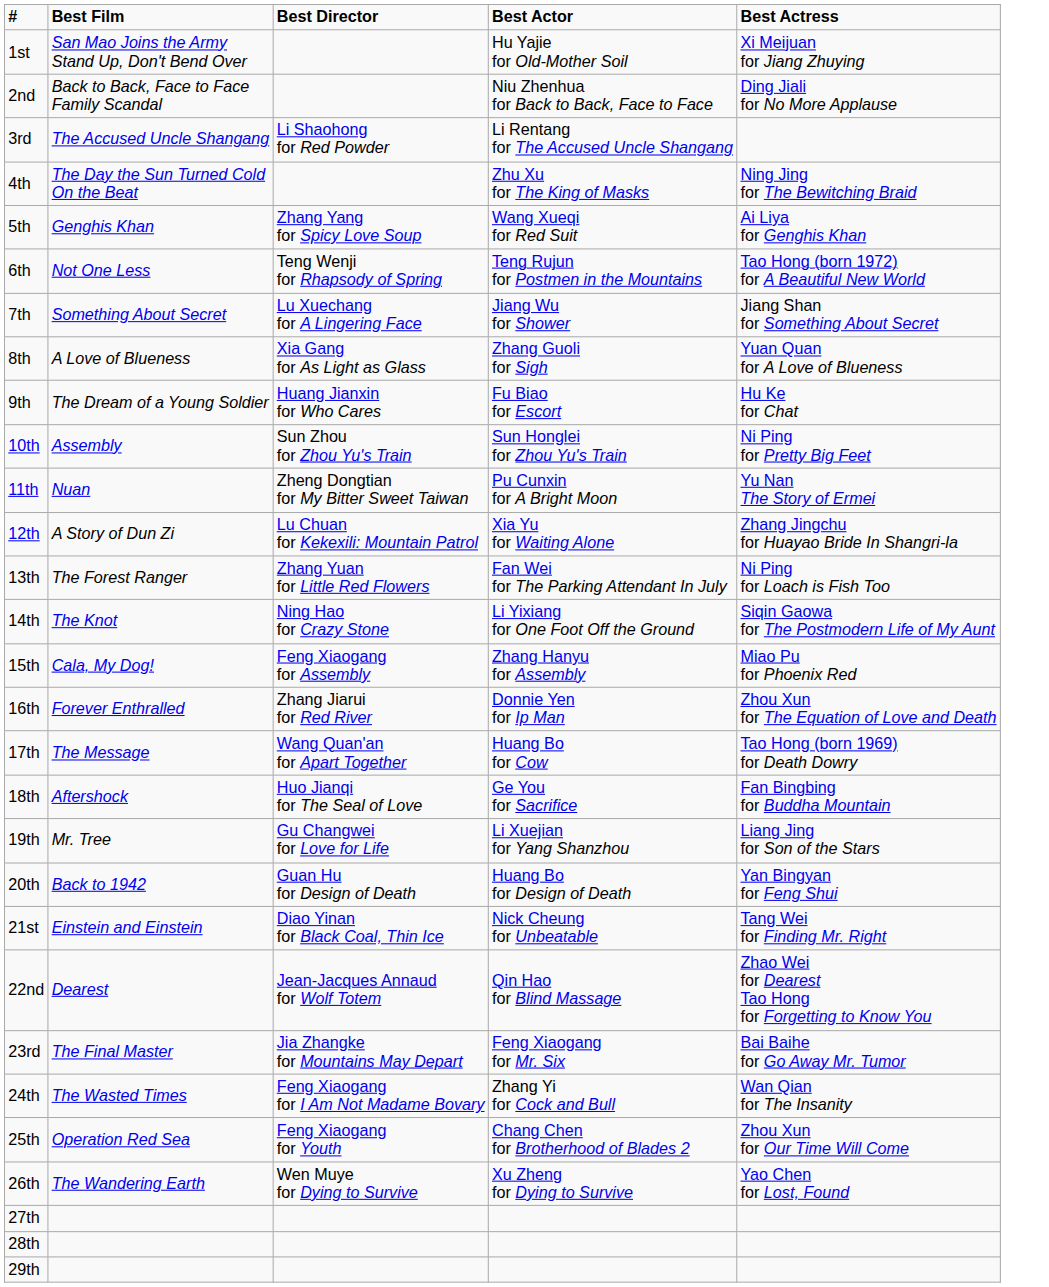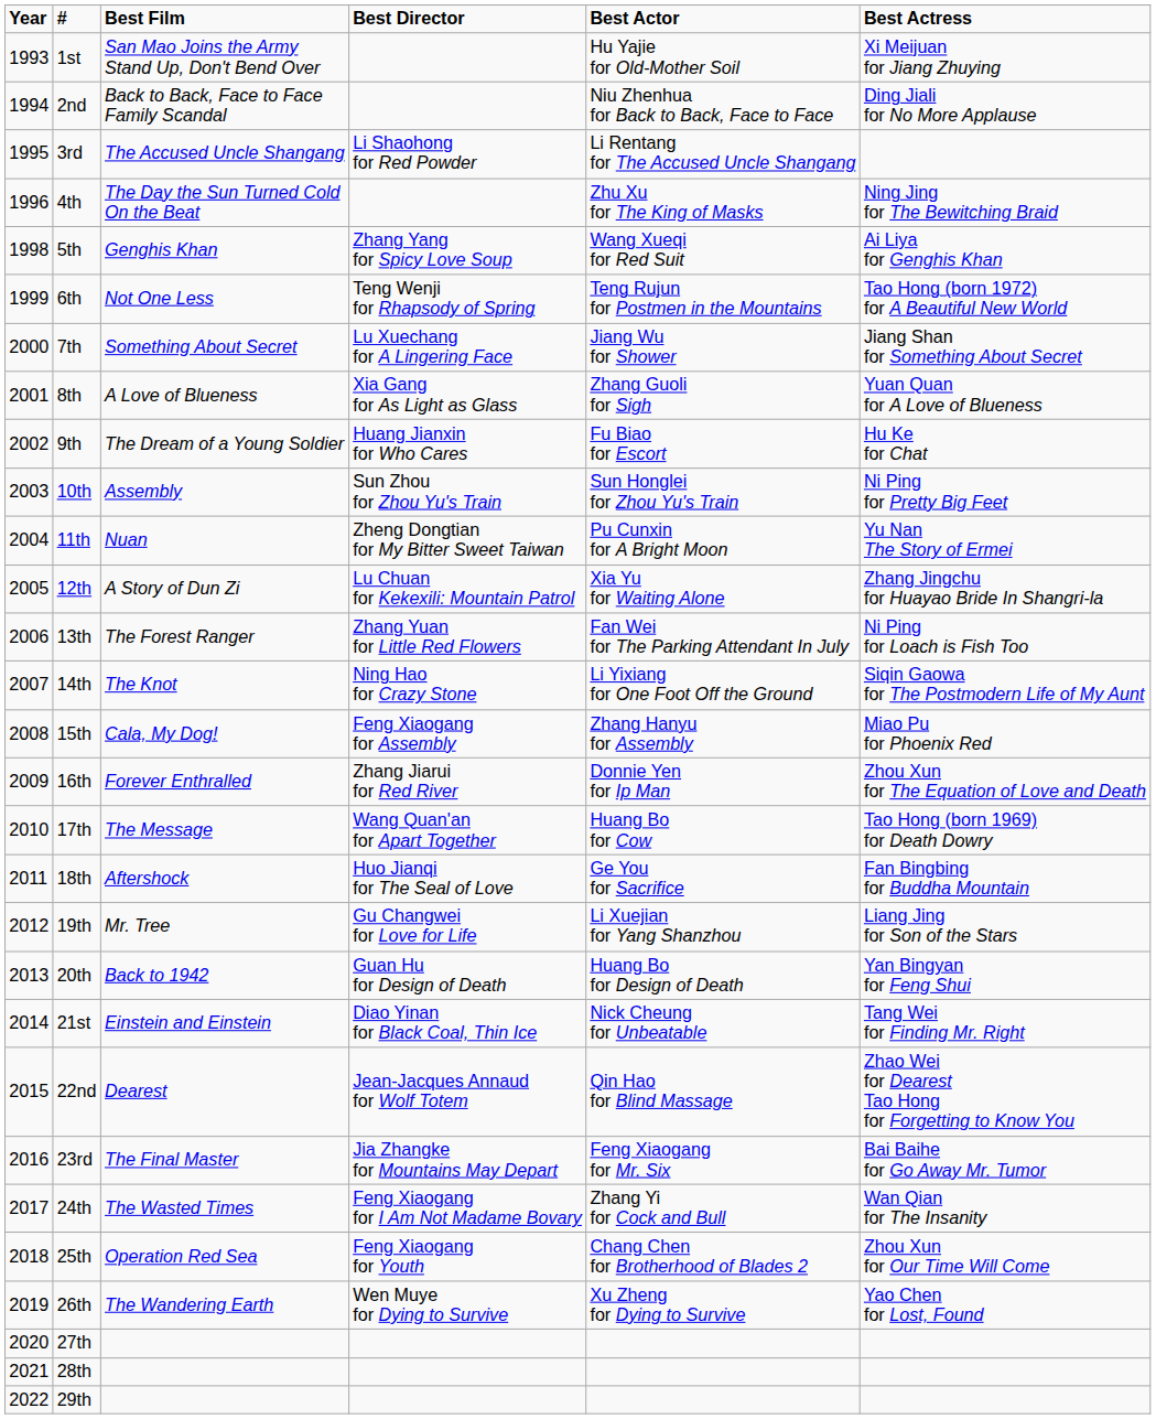+ column: Year | 1993 | 1994 | 1995 | 1996 | 1998 | 1999 | 2000 | 2001 | 2002 | 2003 | 2004 | 2005 | 2006 | 2007 | 2008 | 2009 | 2010 | 2011 | 2012 | 2013 | 2014 | 2015 | 2016 | 2017 | 2018 | 2019 | 2020 | 2021 | 2022
